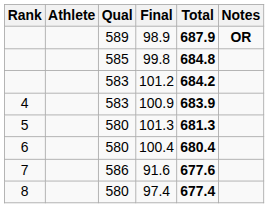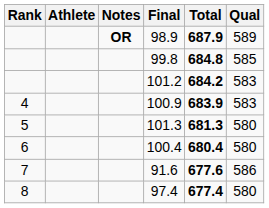columns swapped: Qual <-> Notes
